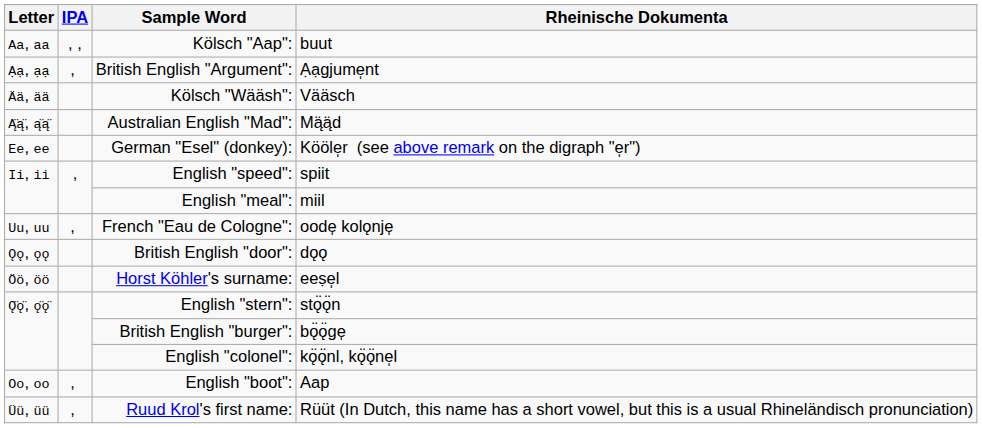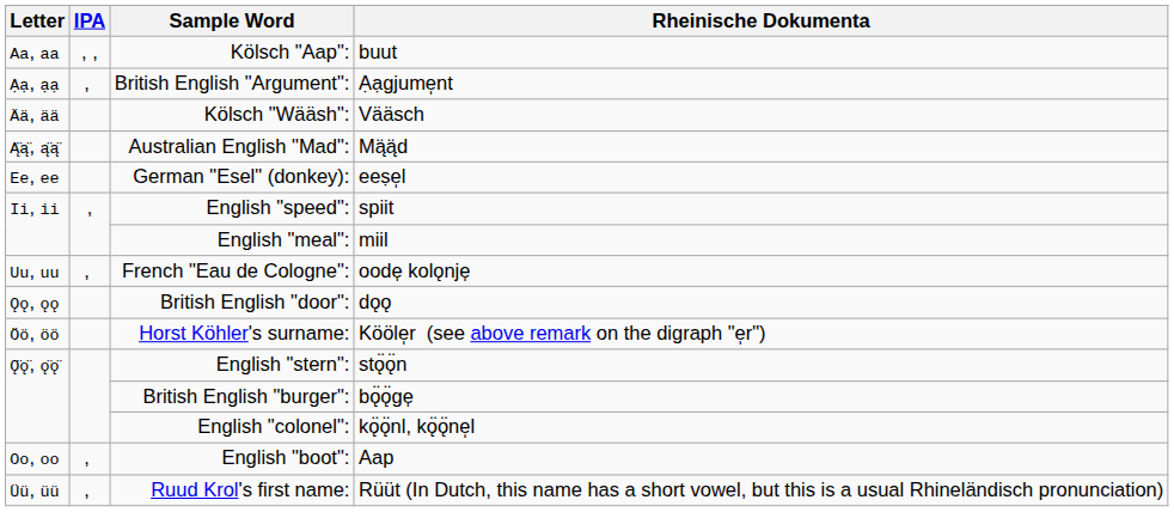German "Esel" (donkey): | Rheinische Dokumenta: Kööle̩r (see above remark on the digraph "e̩r") -> eeṣe̩l
Horst Köhler's surname: | Rheinische Dokumenta: eeṣe̩l -> Kööle̩r (see above remark on the digraph "e̩r")
